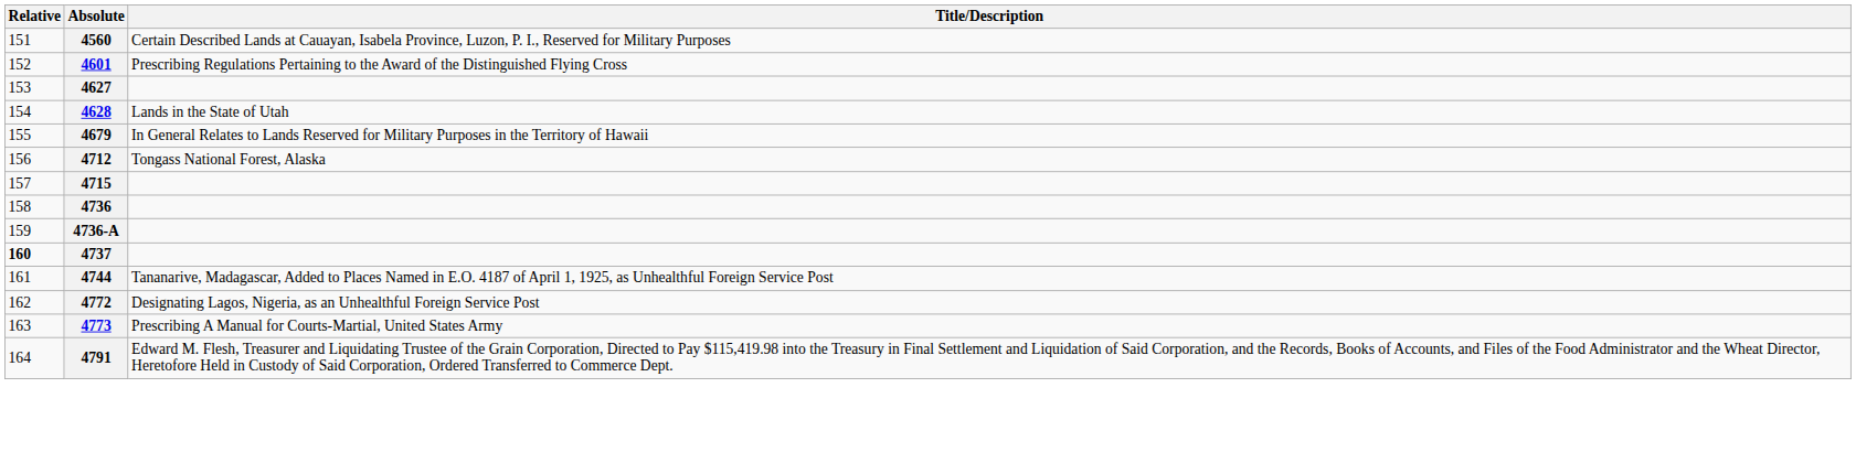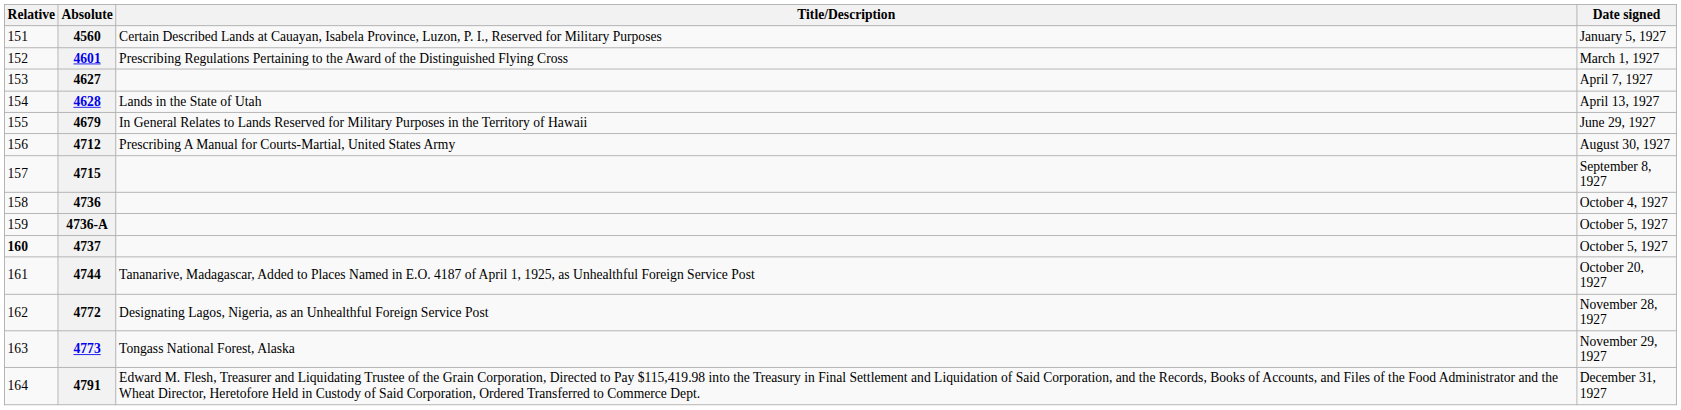+ column: Date signed | January 5, 1927 | March 1, 1927 | April 7, 1927 | April 13, 1927 | June 29, 1927 | August 30, 1927 | September 8, 1927 | October 4, 1927 | October 5, 1927 | October 5, 1927 | October 20, 1927 | November 28, 1927 | November 29, 1927 | December 31, 1927
4712 | Title/Description: Tongass National Forest, Alaska -> Prescribing A Manual for Courts-Martial, United States Army
4773 | Title/Description: Prescribing A Manual for Courts-Martial, United States Army -> Tongass National Forest, Alaska
